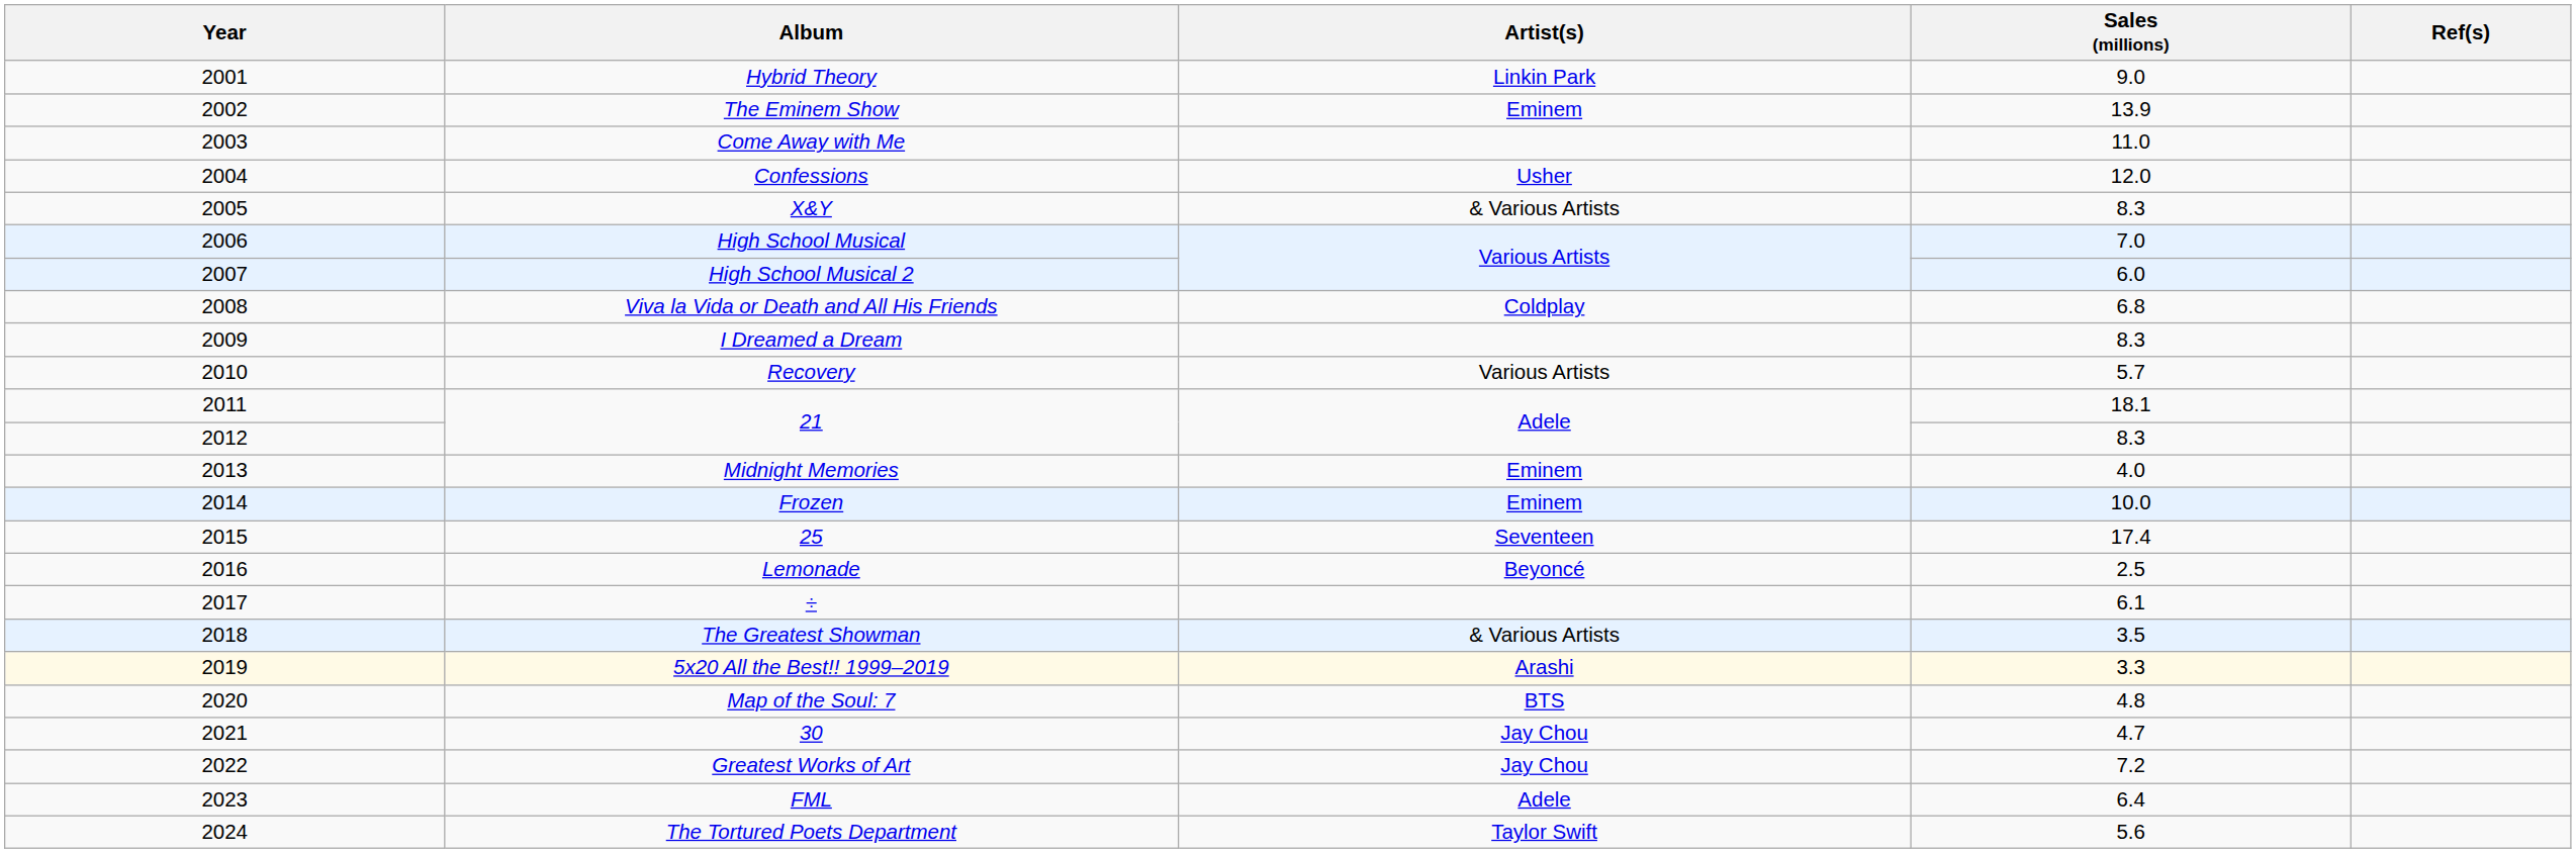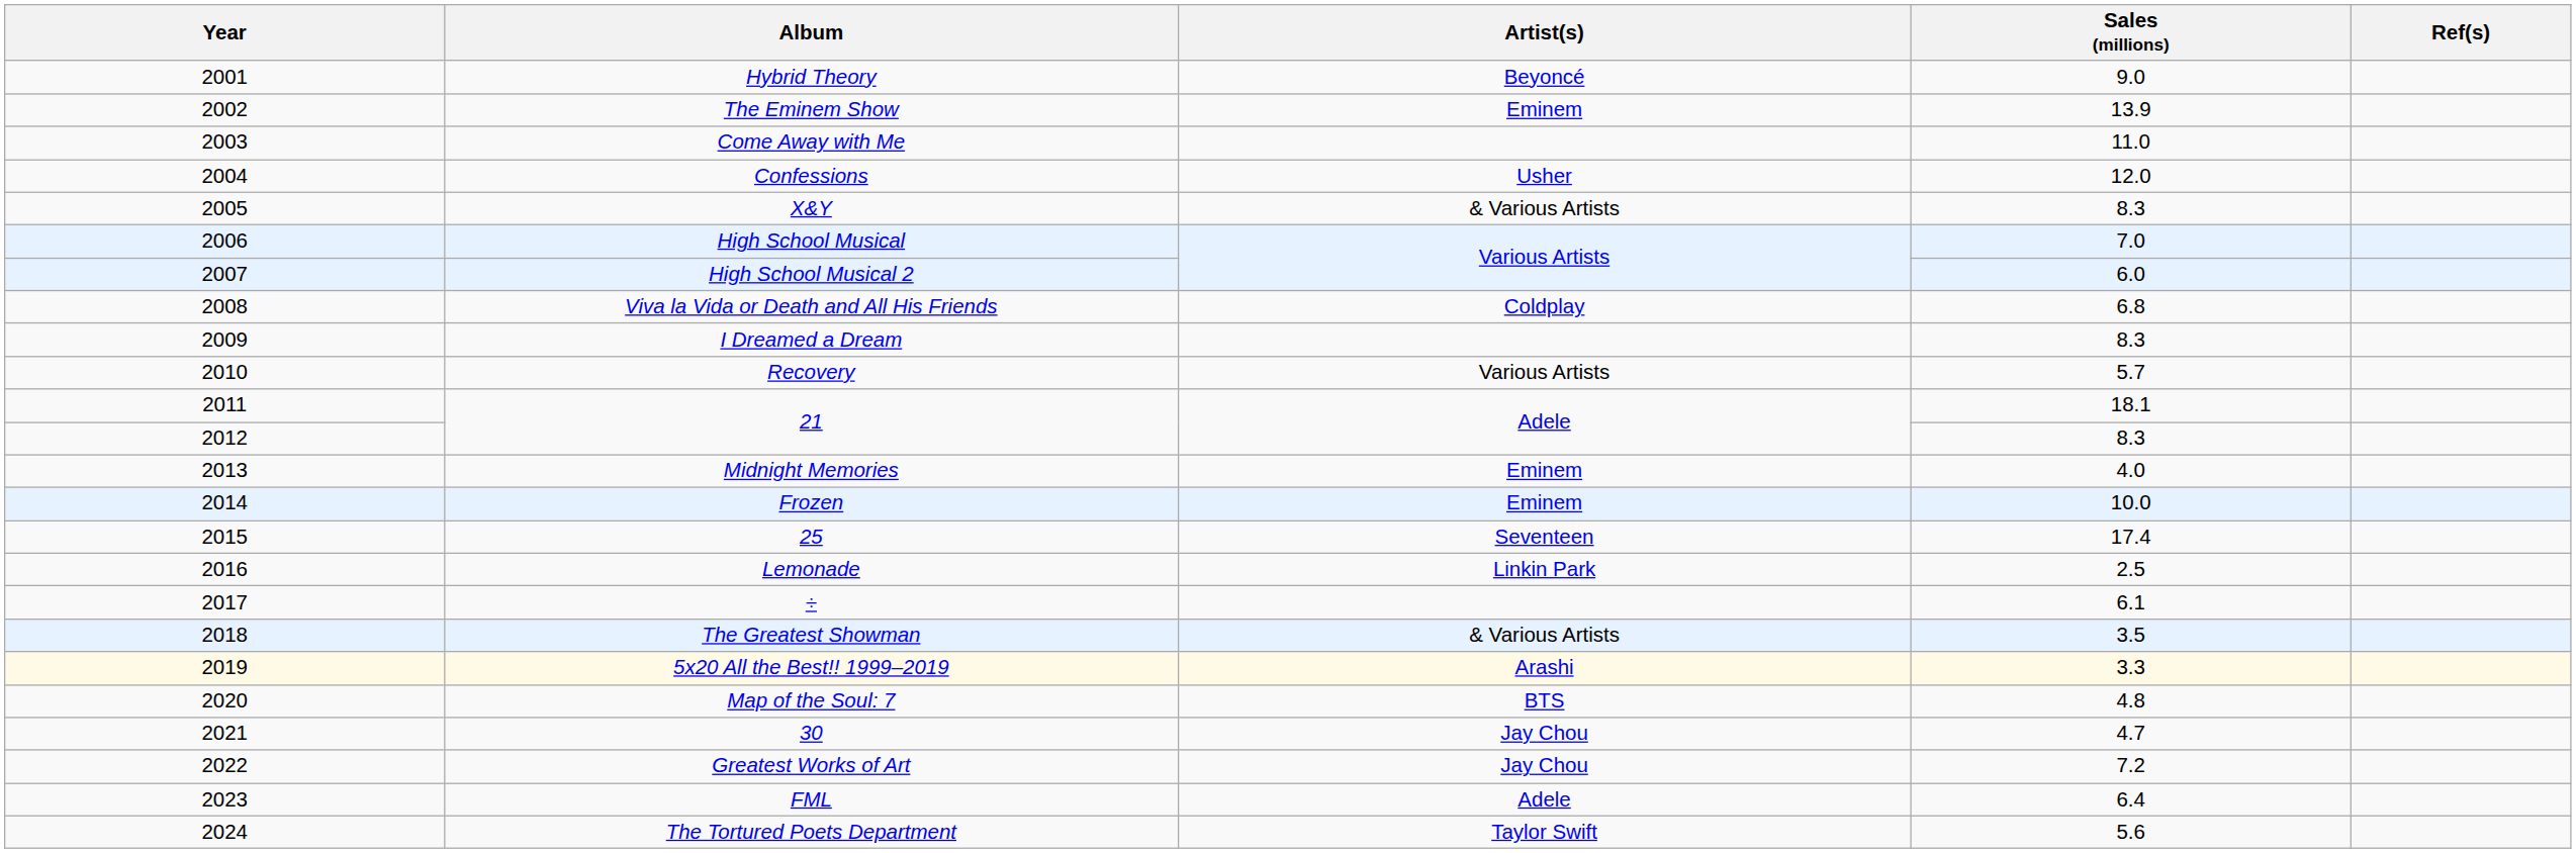Hybrid Theory | Artist(s): Linkin Park -> Beyoncé
Lemonade | Artist(s): Beyoncé -> Linkin Park
